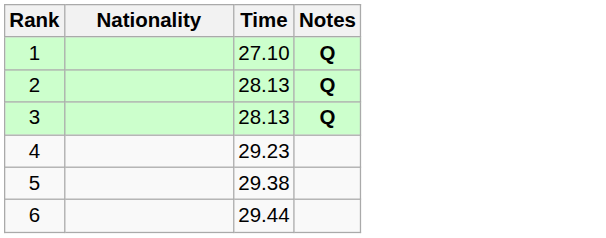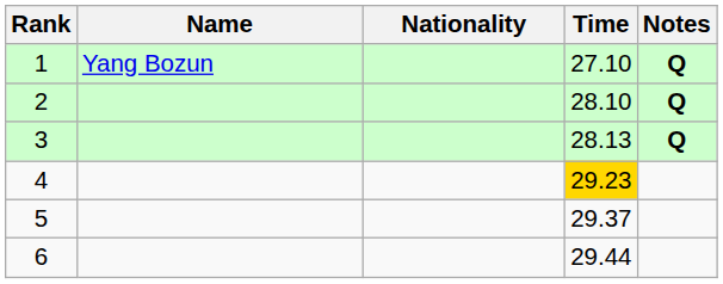+ column: Name | Yang Bozun
2 | Time: 28.13 -> 28.10
4 | Time: no background -> gold background
5 | Time: 29.38 -> 29.37
